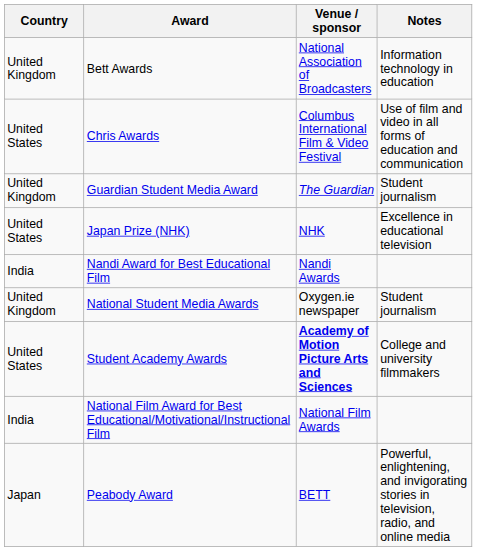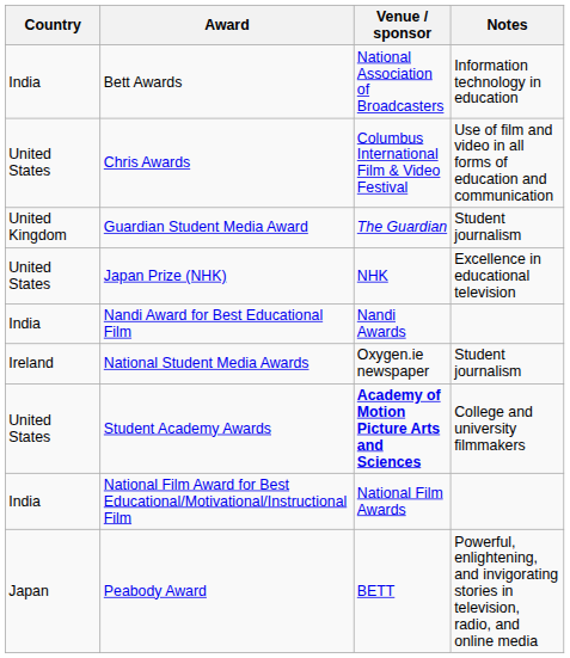Bett Awards | Country: United Kingdom -> India
National Student Media Awards | Country: United Kingdom -> Ireland
